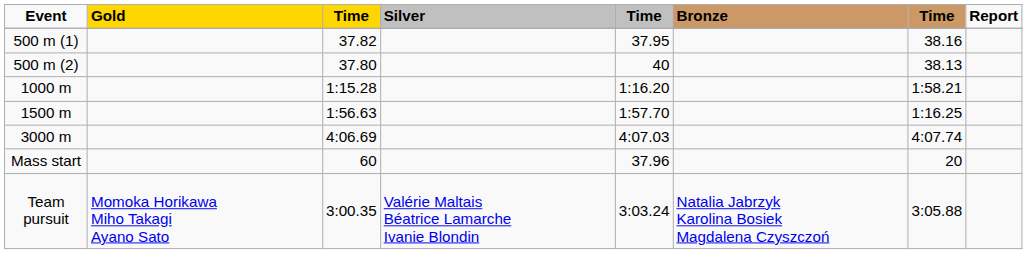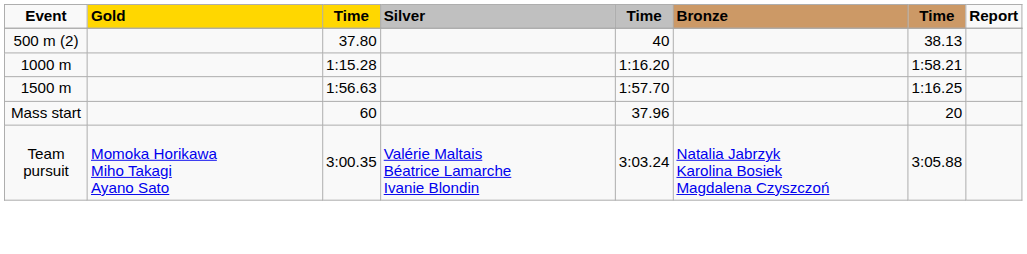- row: 500 m (1) | 37.82 | 37.95 | 38.16
- row: 3000 m | 4:06.69 | 4:07.03 | 4:07.74
